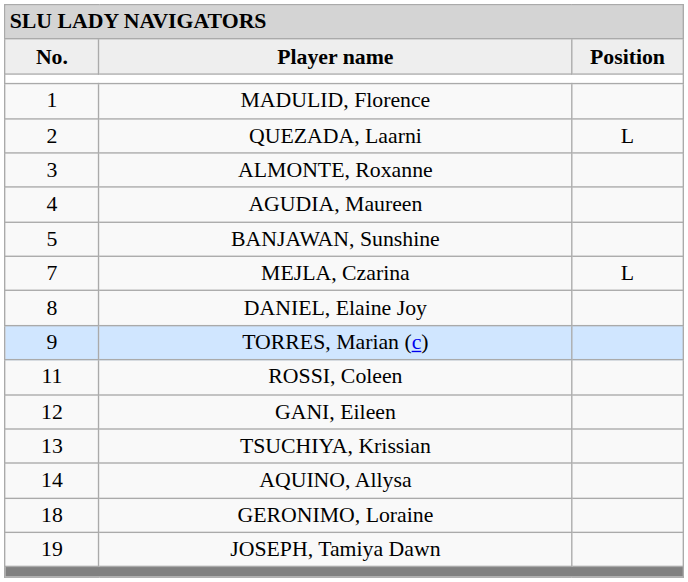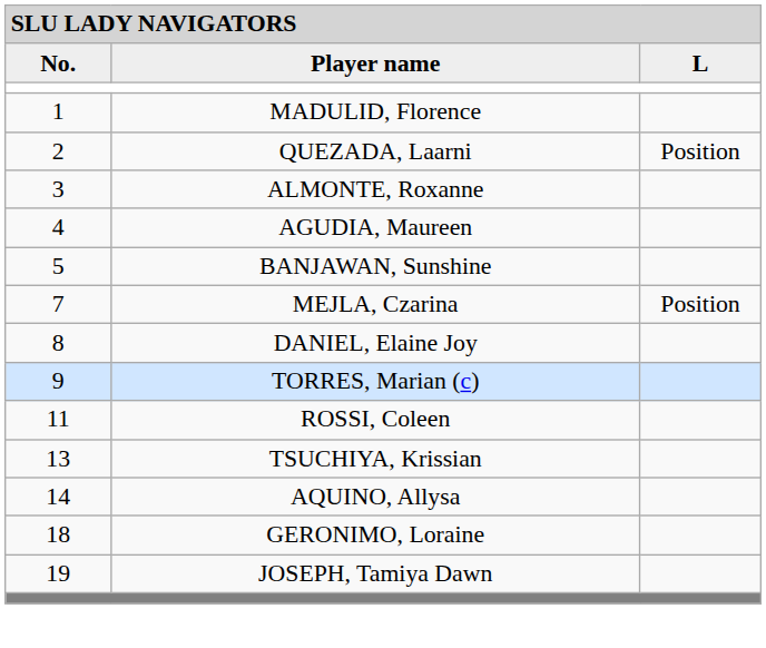Player name | column 3: Position -> L
QUEZADA, Laarni | column 3: L -> Position
MEJLA, Czarina | column 3: L -> Position
- row: 12 | GANI, Eileen
